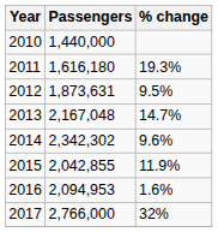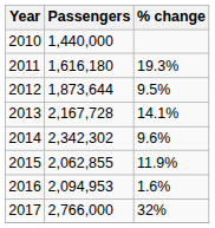2012 | Passengers: 1,873,631 -> 1,873,644
2013 | Passengers: 2,167,048 -> 2,167,728
2013 | % change: 14.7% -> 14.1%
2015 | Passengers: 2,042,855 -> 2,062,855
